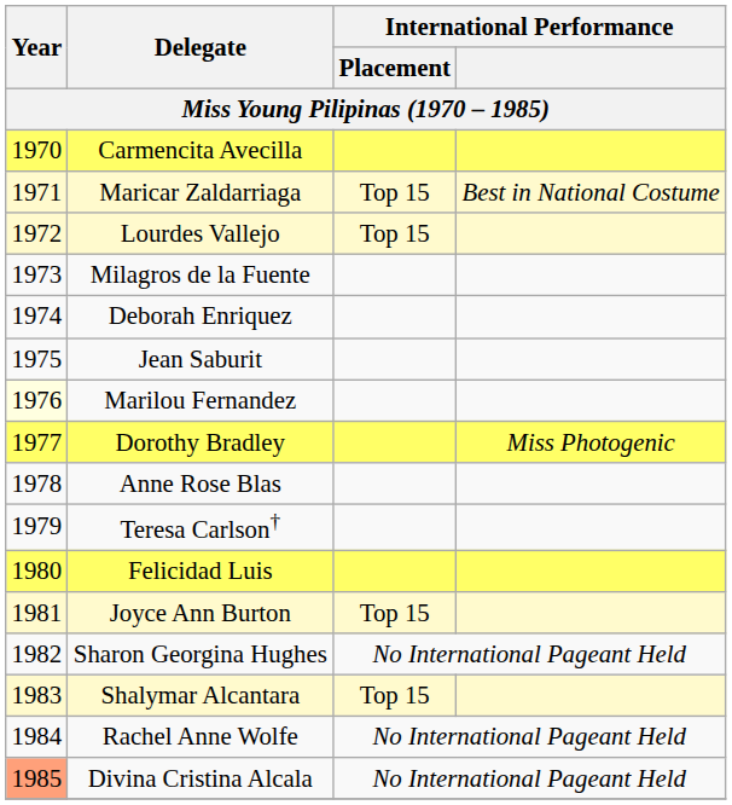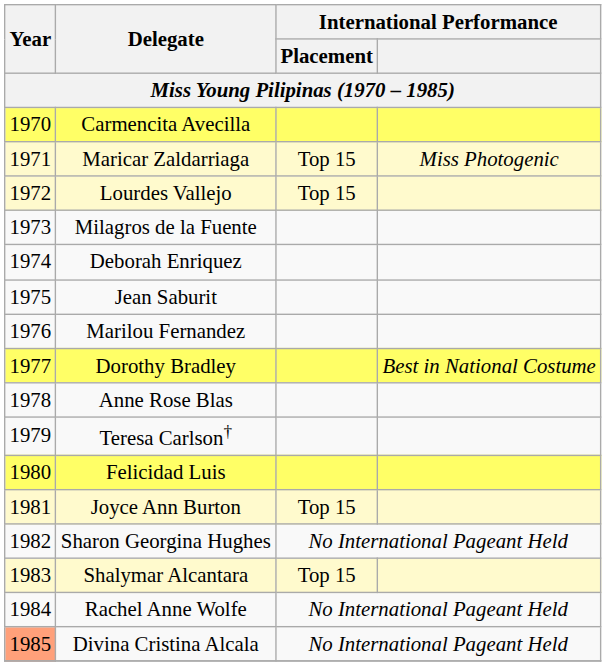Maricar Zaldarriaga | International Performance: Best in National Costume -> Miss Photogenic
Marilou Fernandez | Year: lightyellow background -> no background
Dorothy Bradley | International Performance: Miss Photogenic -> Best in National Costume
